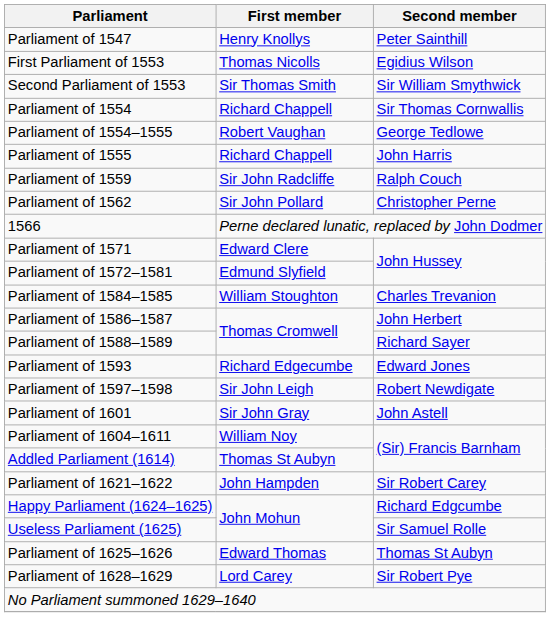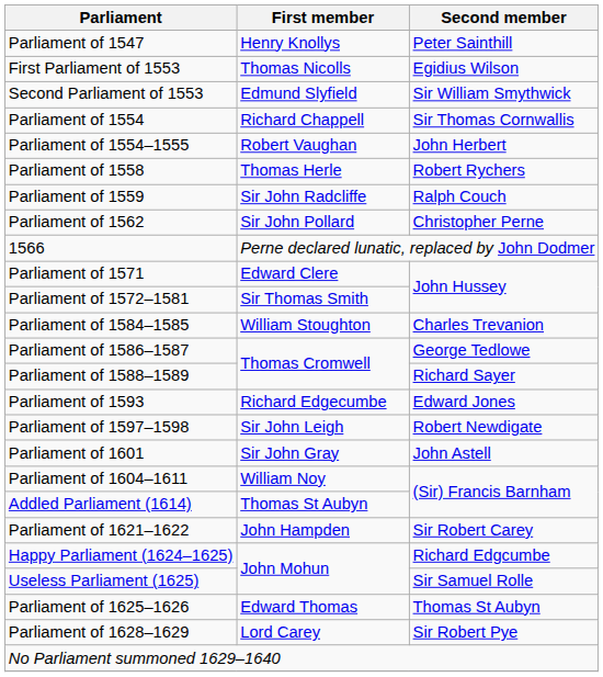Second Parliament of 1553 | First member: Sir Thomas Smith -> Edmund Slyfield
Parliament of 1554–1555 | Second member: George Tedlowe -> John Herbert
- row: Parliament of 1555 | Richard Chappell | John Harris
+ row: Parliament of 1558 | Thomas Herle | Robert Rychers
Parliament of 1572–1581 | First member: Edmund Slyfield -> Sir Thomas Smith
Parliament of 1586–1587 | Second member: John Herbert -> George Tedlowe
